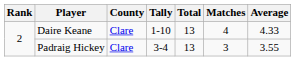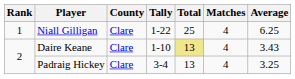+ row: 1 | Niall Gilligan | Clare | 1-22 | 25 | 4 | 6.25
Daire Keane | Total: no background -> khaki background
Daire Keane | Average: 4.33 -> 3.43
Padraig Hickey | Matches: 3 -> 4
Padraig Hickey | Average: 3.55 -> 3.25
